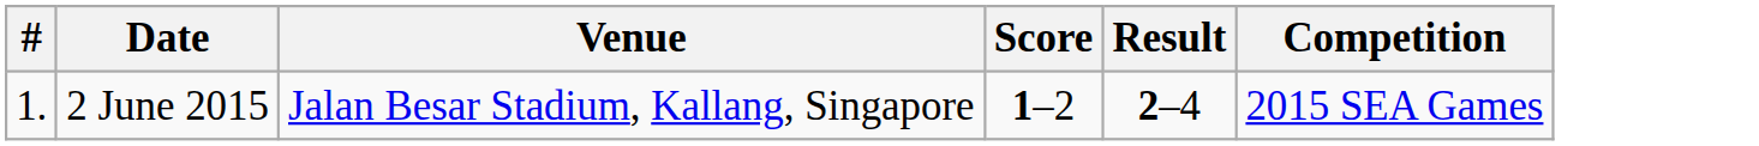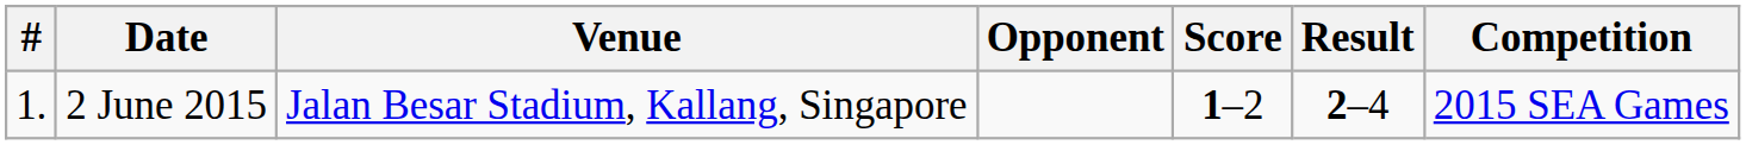+ column: Opponent
